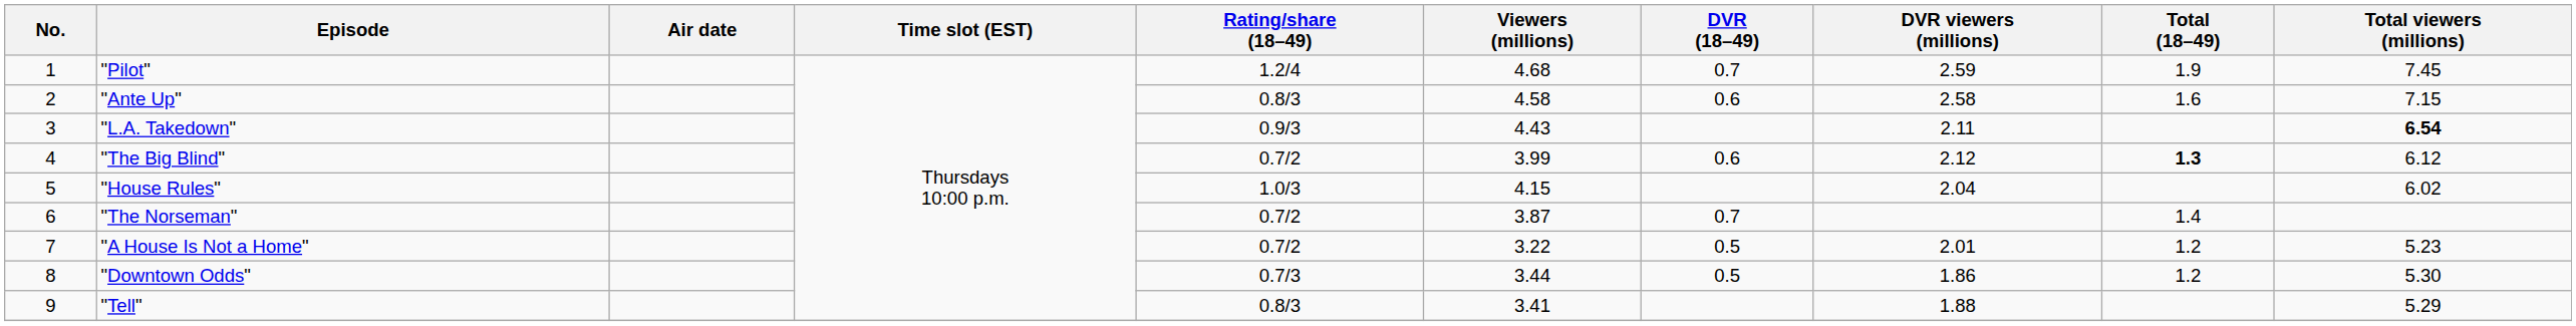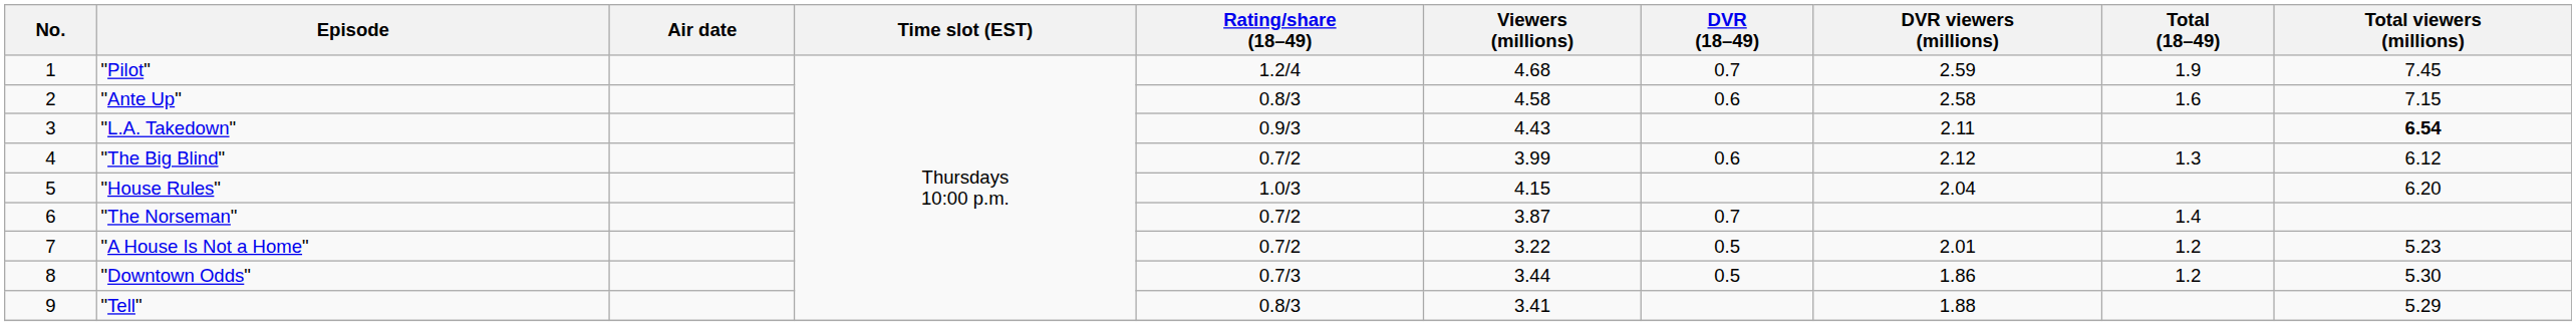"The Big Blind" | Total (18–49): bold -> normal
"House Rules" | Total viewers (millions): 6.02 -> 6.20
